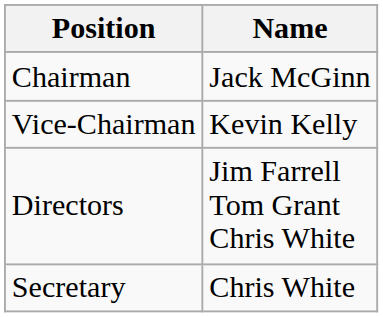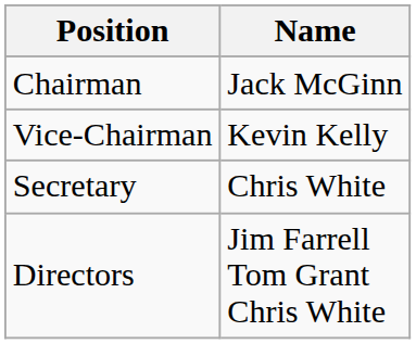rows swapped: Secretary <-> Directors
